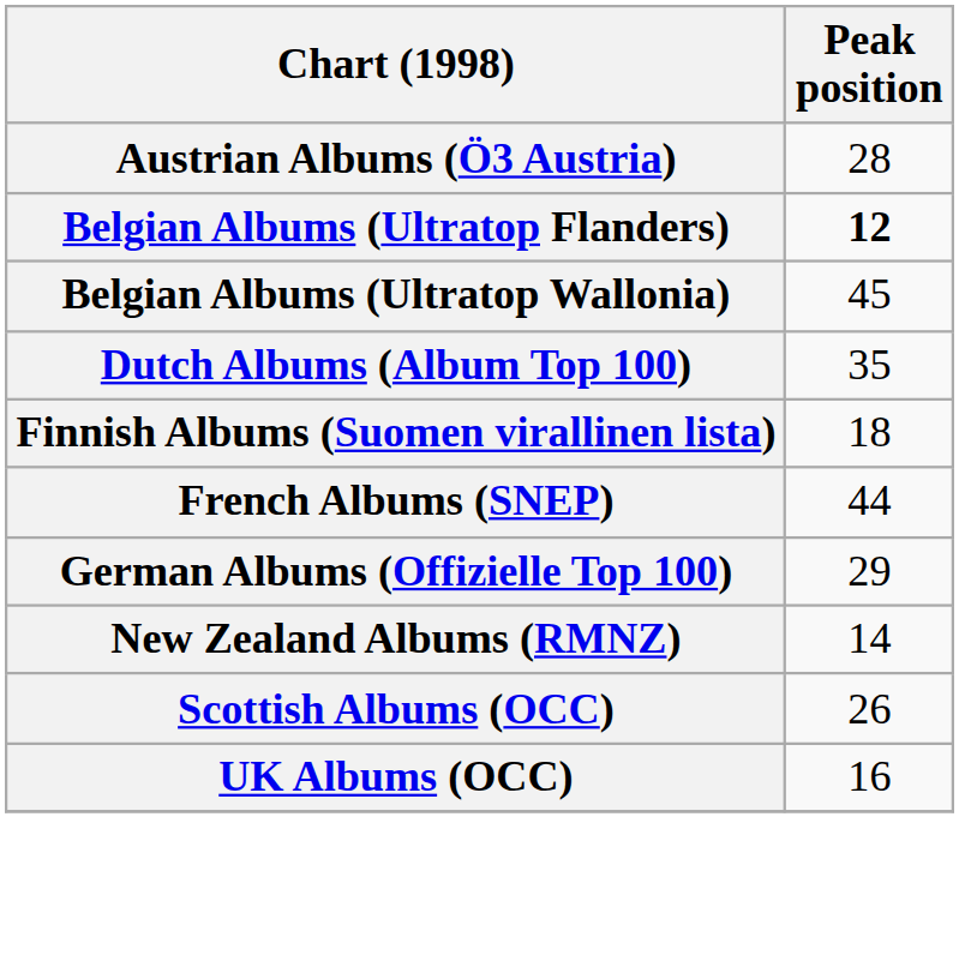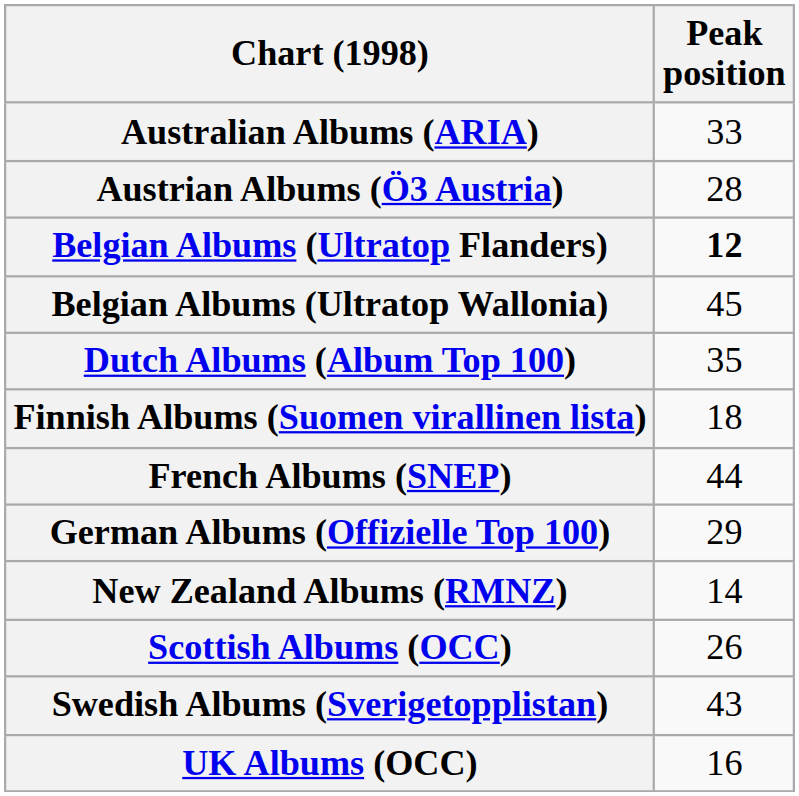+ row: Australian Albums (ARIA) | 33
+ row: Swedish Albums (Sverigetopplistan) | 43
